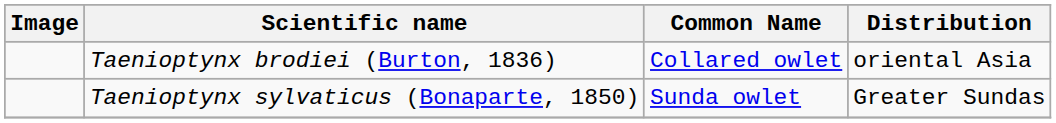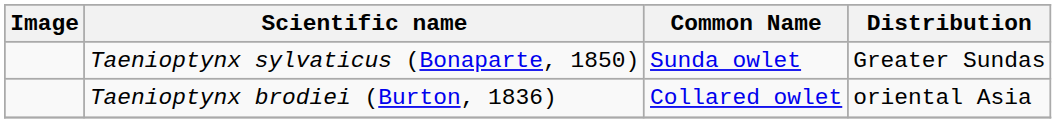rows swapped: Taenioptynx brodiei (Burton, 1836) <-> Taenioptynx sylvaticus (Bonaparte, 1850)
